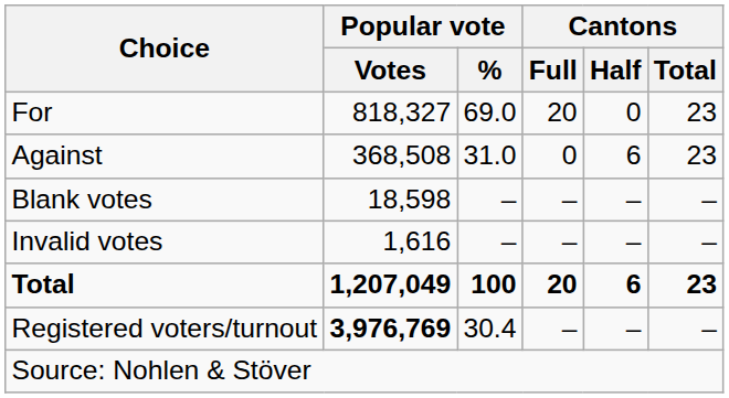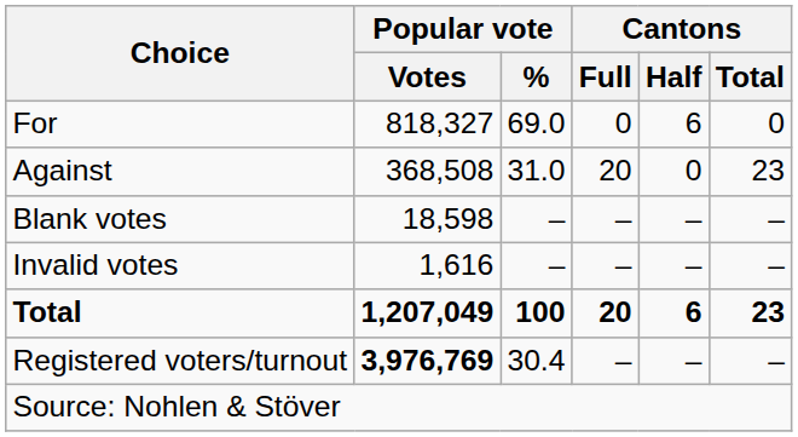For | Cantons / Full: 20 -> 0
For | Cantons / Half: 0 -> 6
For | Cantons / Total: 23 -> 0
Against | Cantons / Full: 0 -> 20
Against | Cantons / Half: 6 -> 0
